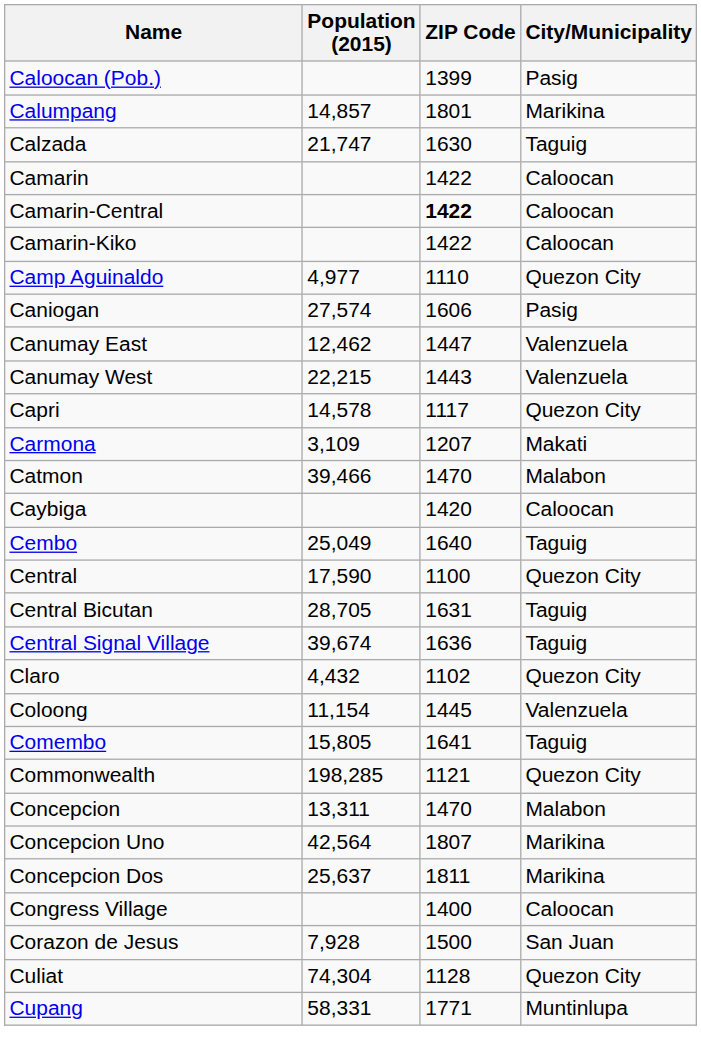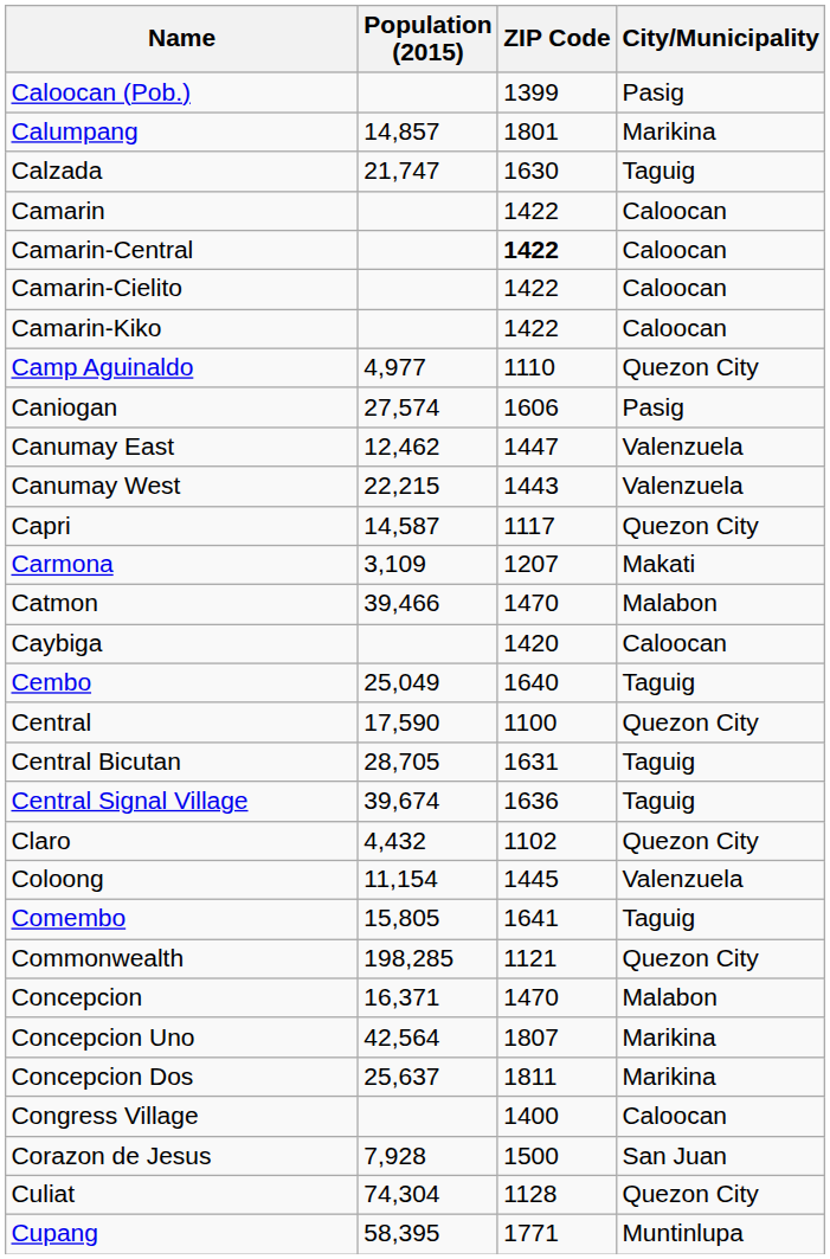+ row: Camarin-Cielito | 1422 | Caloocan
Capri | Population (2015): 14,578 -> 14,587
Concepcion | Population (2015): 13,311 -> 16,371
Cupang | Population (2015): 58,331 -> 58,395
